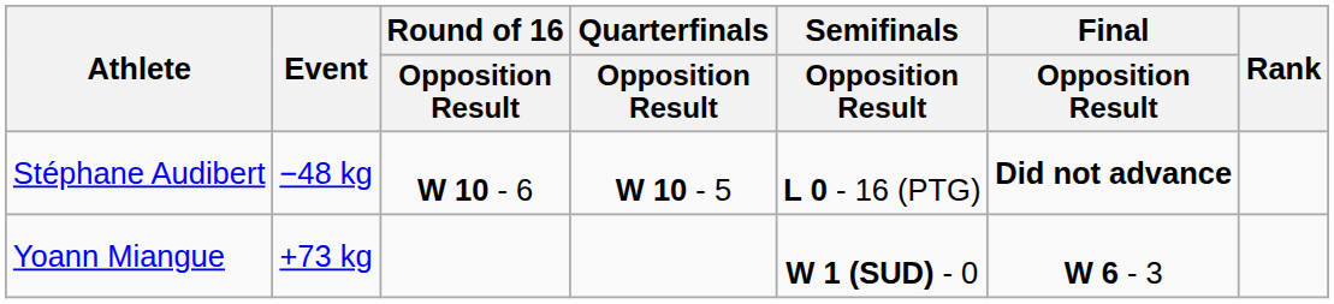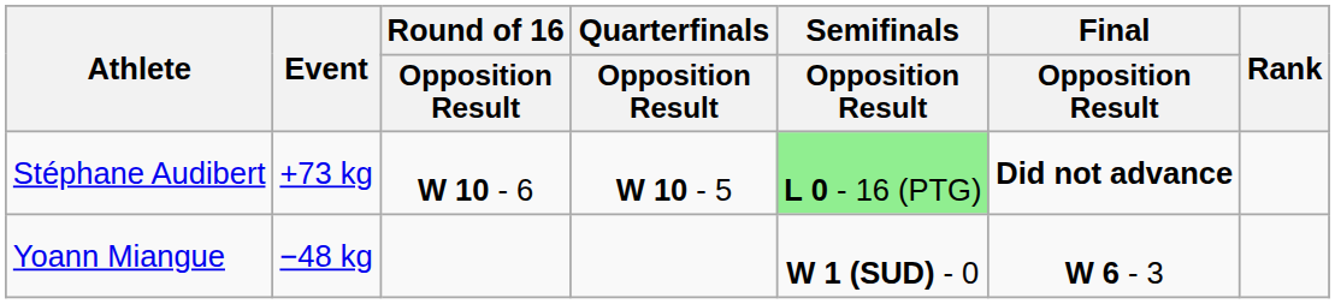Stéphane Audibert | Event: −48 kg -> +73 kg
Stéphane Audibert | Semifinals / Opposition Result: no background -> lightgreen background
Yoann Miangue | Event: +73 kg -> −48 kg
